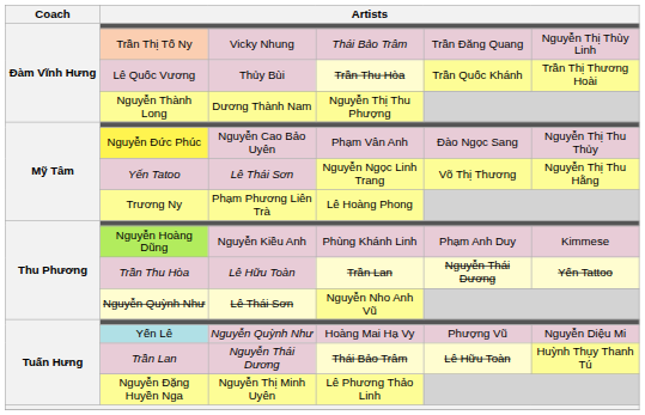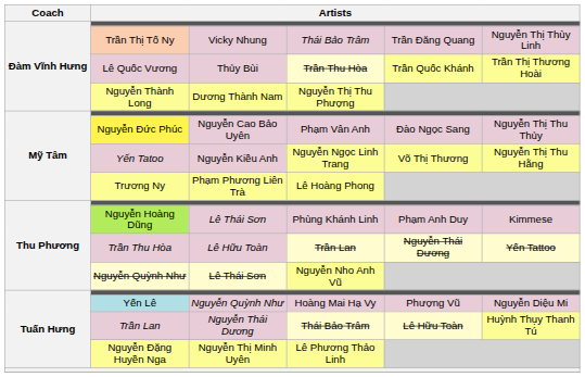Yến Tatoo | column 3: Lê Thái Sơn -> Nguyễn Kiều Anh
Nguyễn Hoàng Dũng | column 3: Nguyễn Kiều Anh -> Lê Thái Sơn
